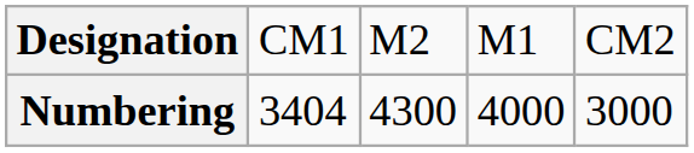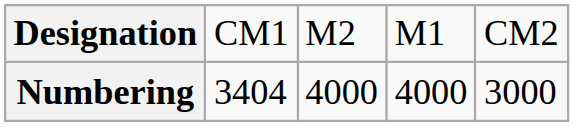Numbering | column 3: 4300 -> 4000
